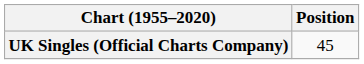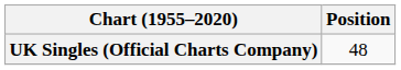UK Singles (Official Charts Company) | Position: 45 -> 48
